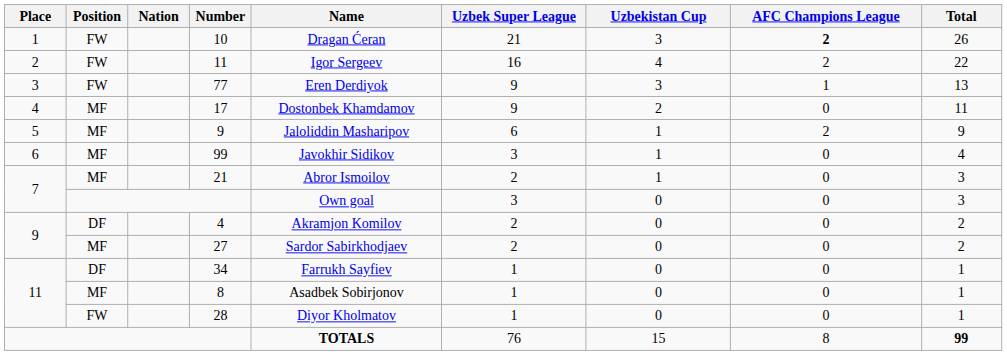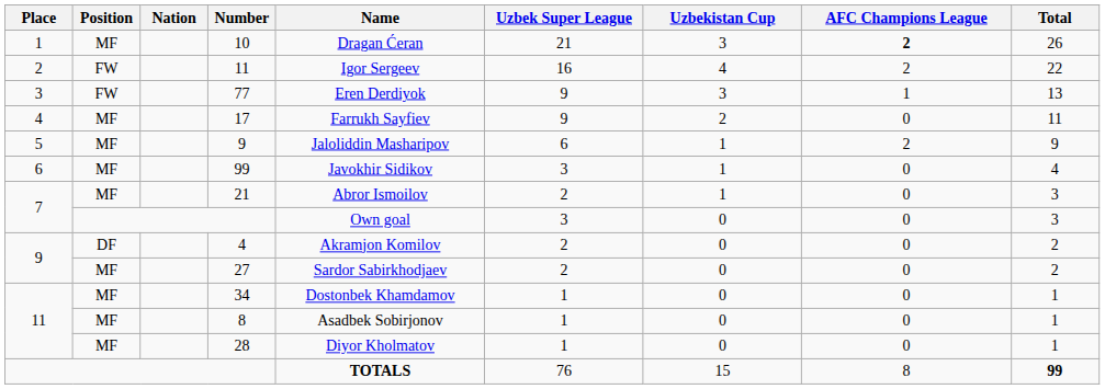10 | Position: FW -> MF
17 | Name: Dostonbek Khamdamov -> Farrukh Sayfiev
34 | Position: DF -> MF
34 | Name: Farrukh Sayfiev -> Dostonbek Khamdamov
28 | Position: FW -> MF
